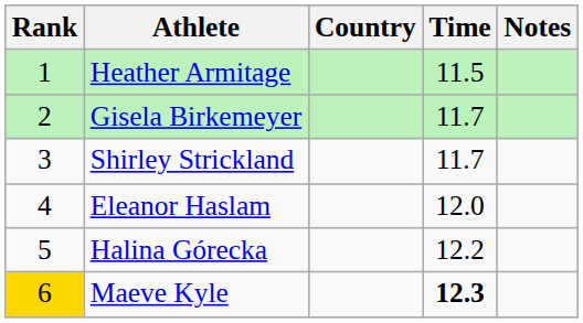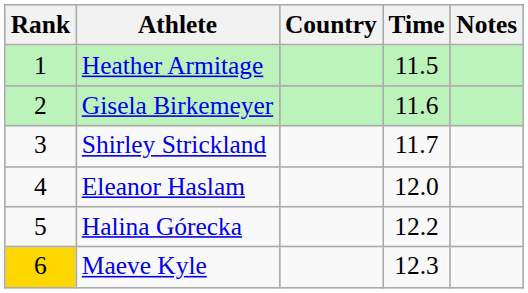Gisela Birkemeyer | Time: 11.7 -> 11.6
Maeve Kyle | Time: bold -> normal
